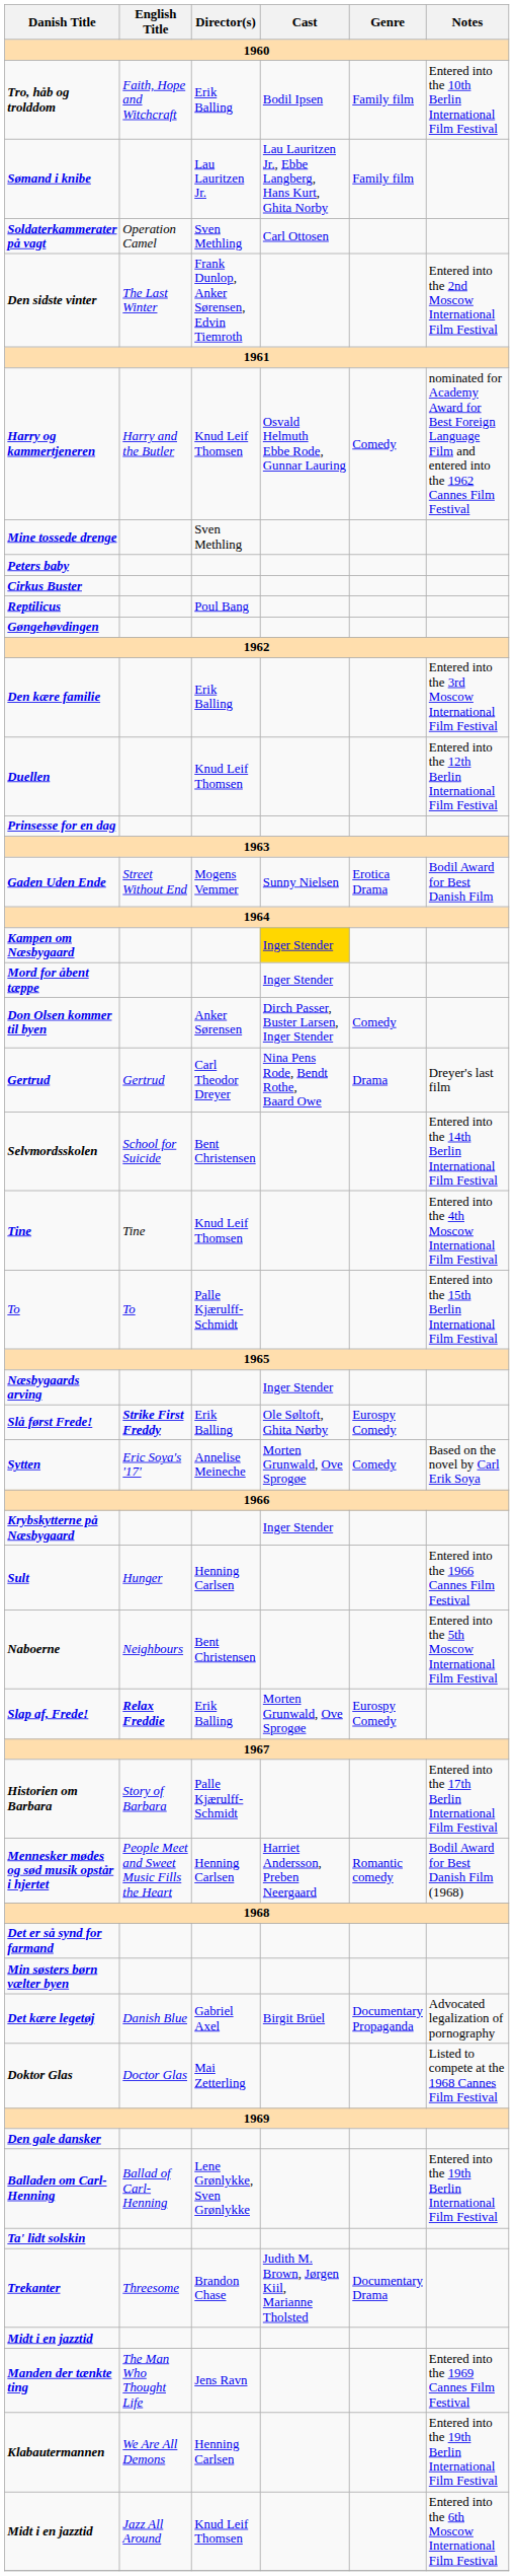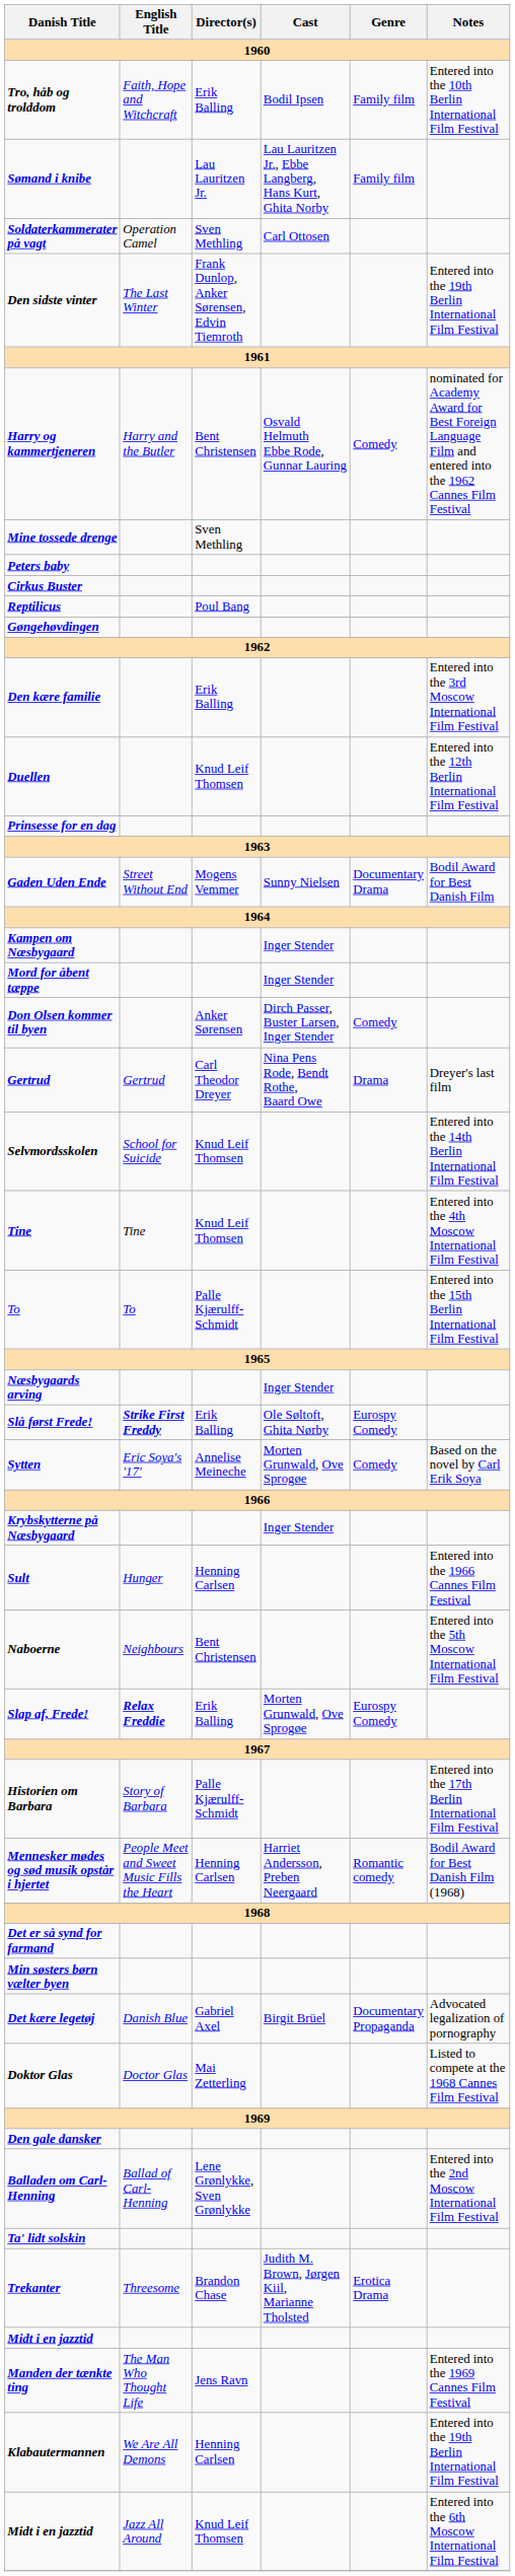Den sidste vinter | Notes: Entered into the 2nd Moscow International Film Festival -> Entered into the 19th Berlin International Film Festival
Harry og kammertjeneren | Director(s): Knud Leif Thomsen -> Bent Christensen
Gaden Uden Ende | Genre: Erotica Drama -> Documentary Drama
Kampen om Næsbygaard | Cast: gold background -> no background
Selvmordsskolen | Director(s): Bent Christensen -> Knud Leif Thomsen
Balladen om Carl-Henning | Notes: Entered into the 19th Berlin International Film Festival -> Entered into the 2nd Moscow International Film Festival
Trekanter | Genre: Documentary Drama -> Erotica Drama
